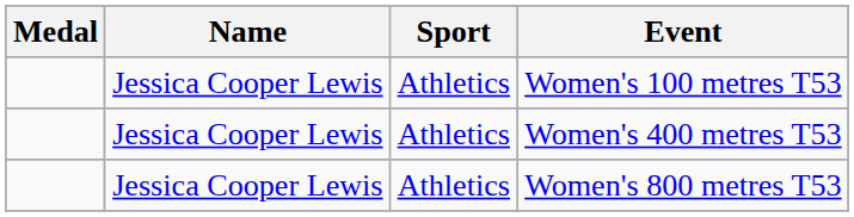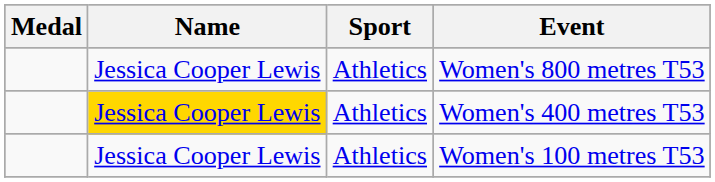rows swapped: Women's 100 metres T53 <-> Women's 800 metres T53
Women's 400 metres T53 | Name: no background -> gold background
